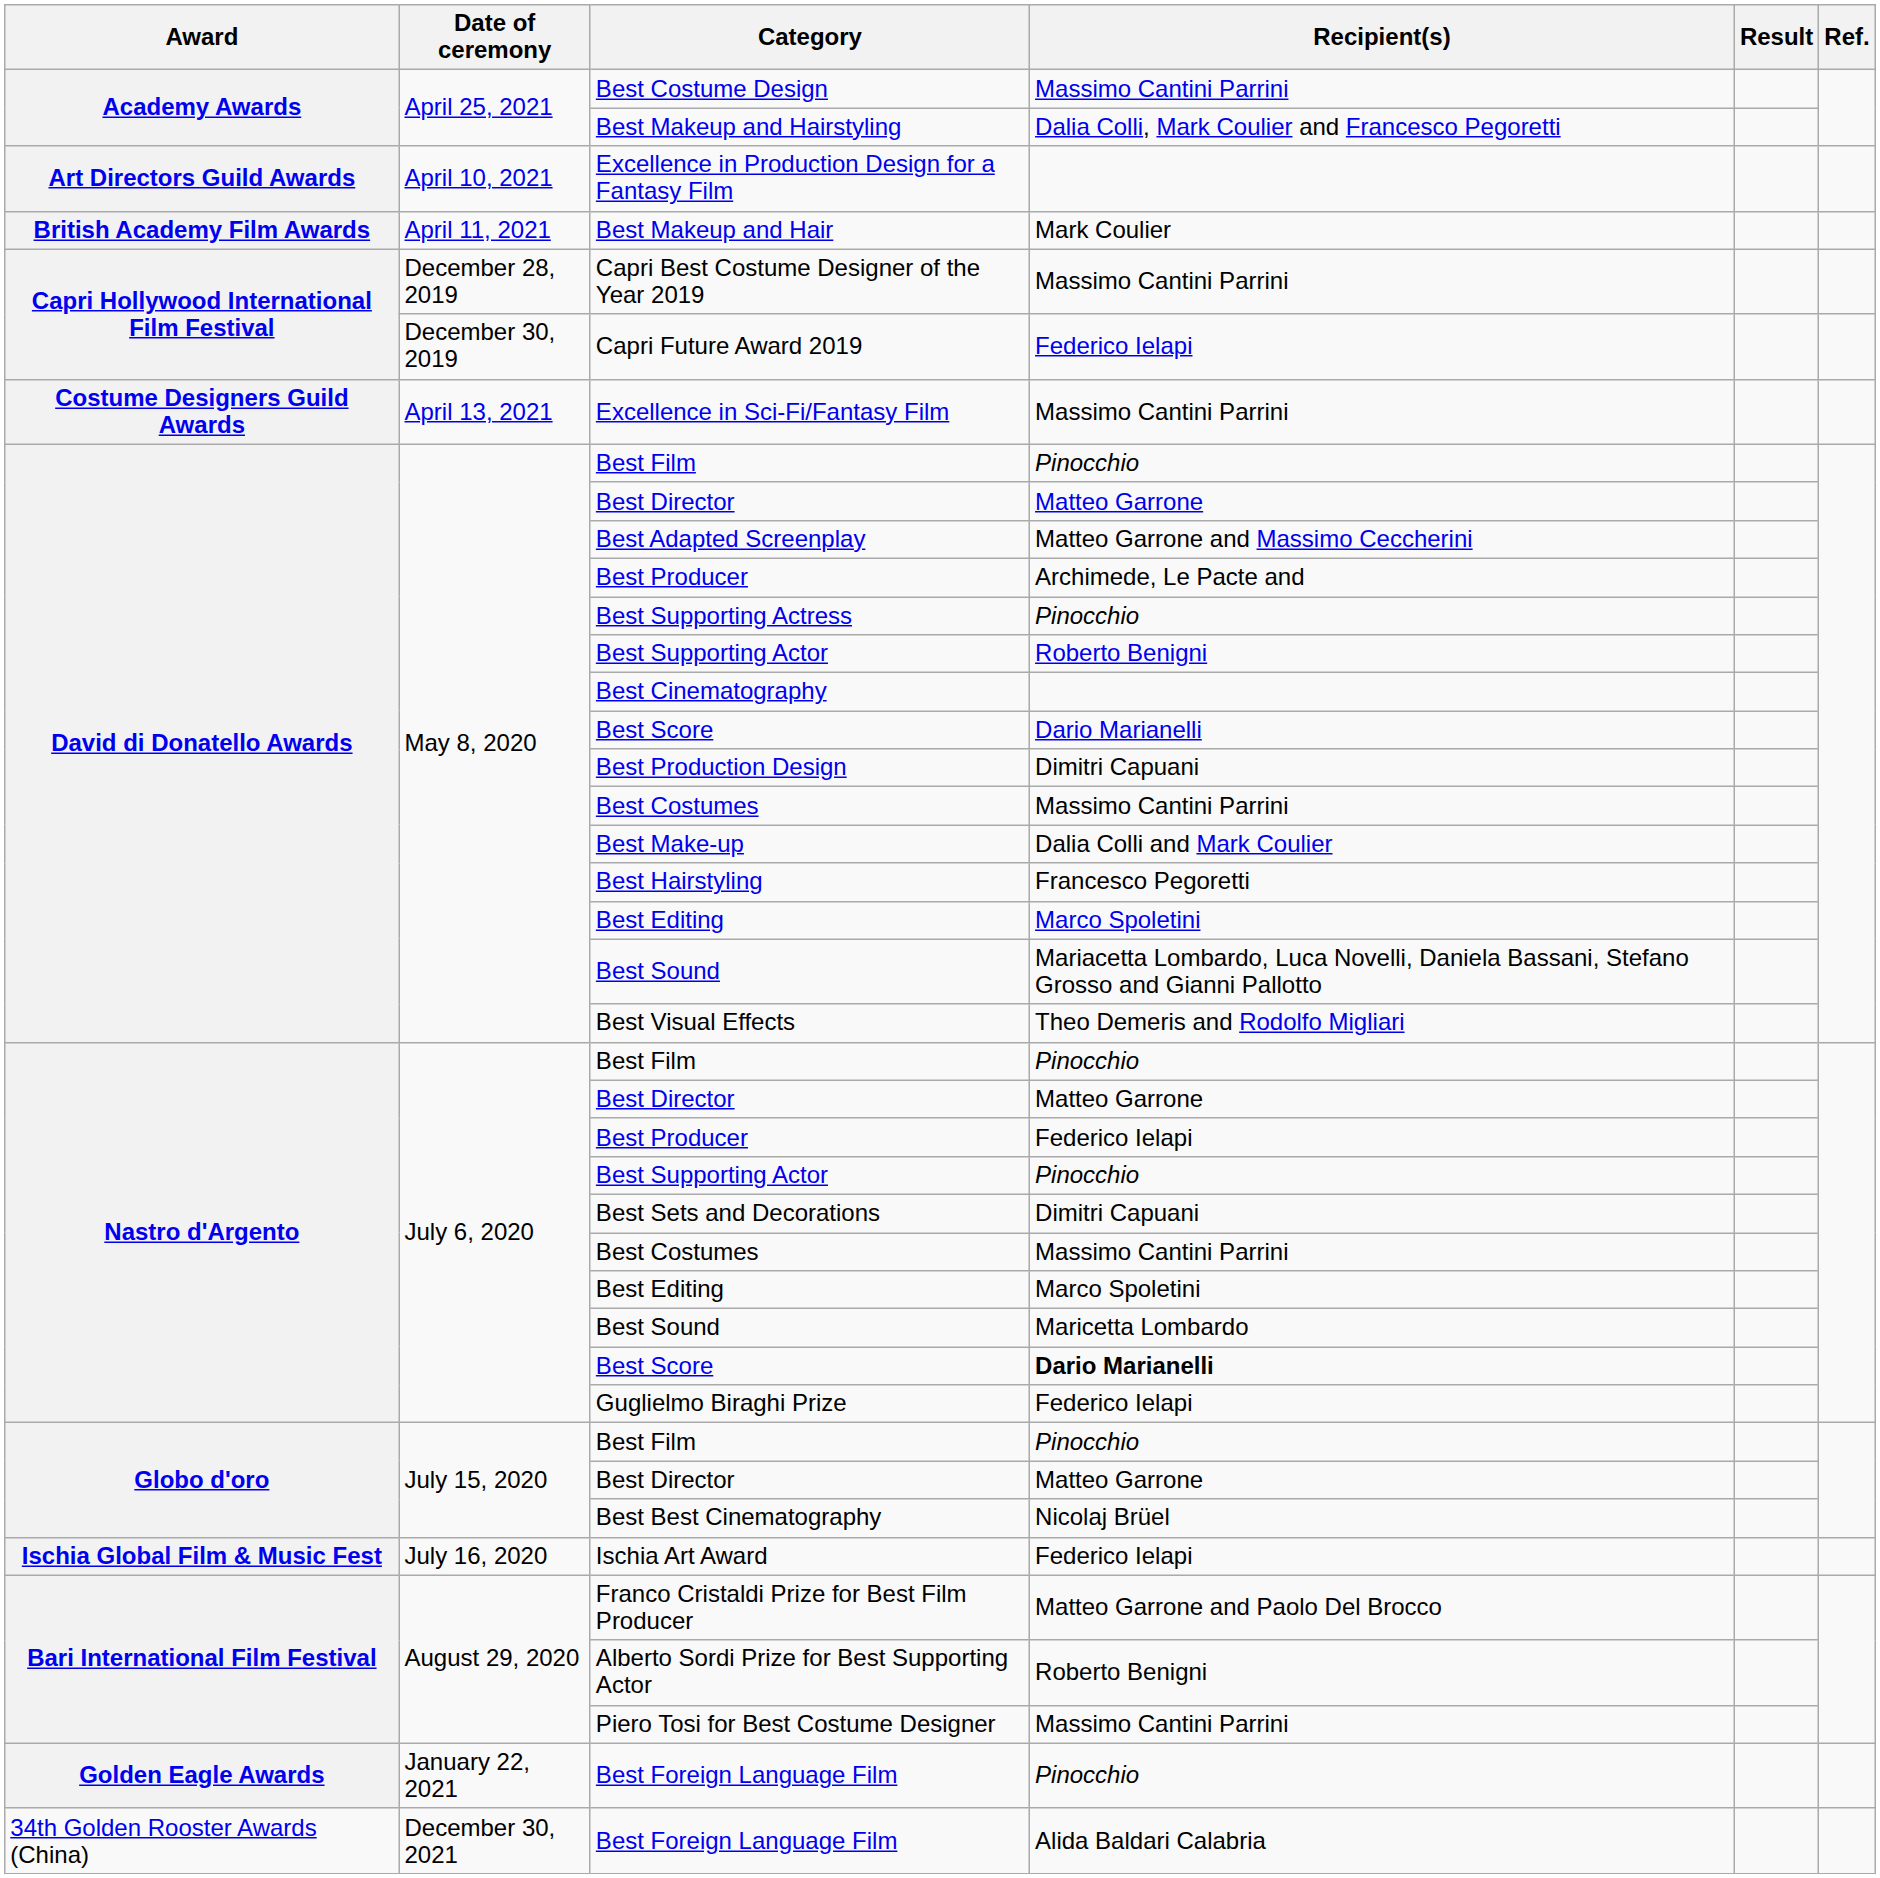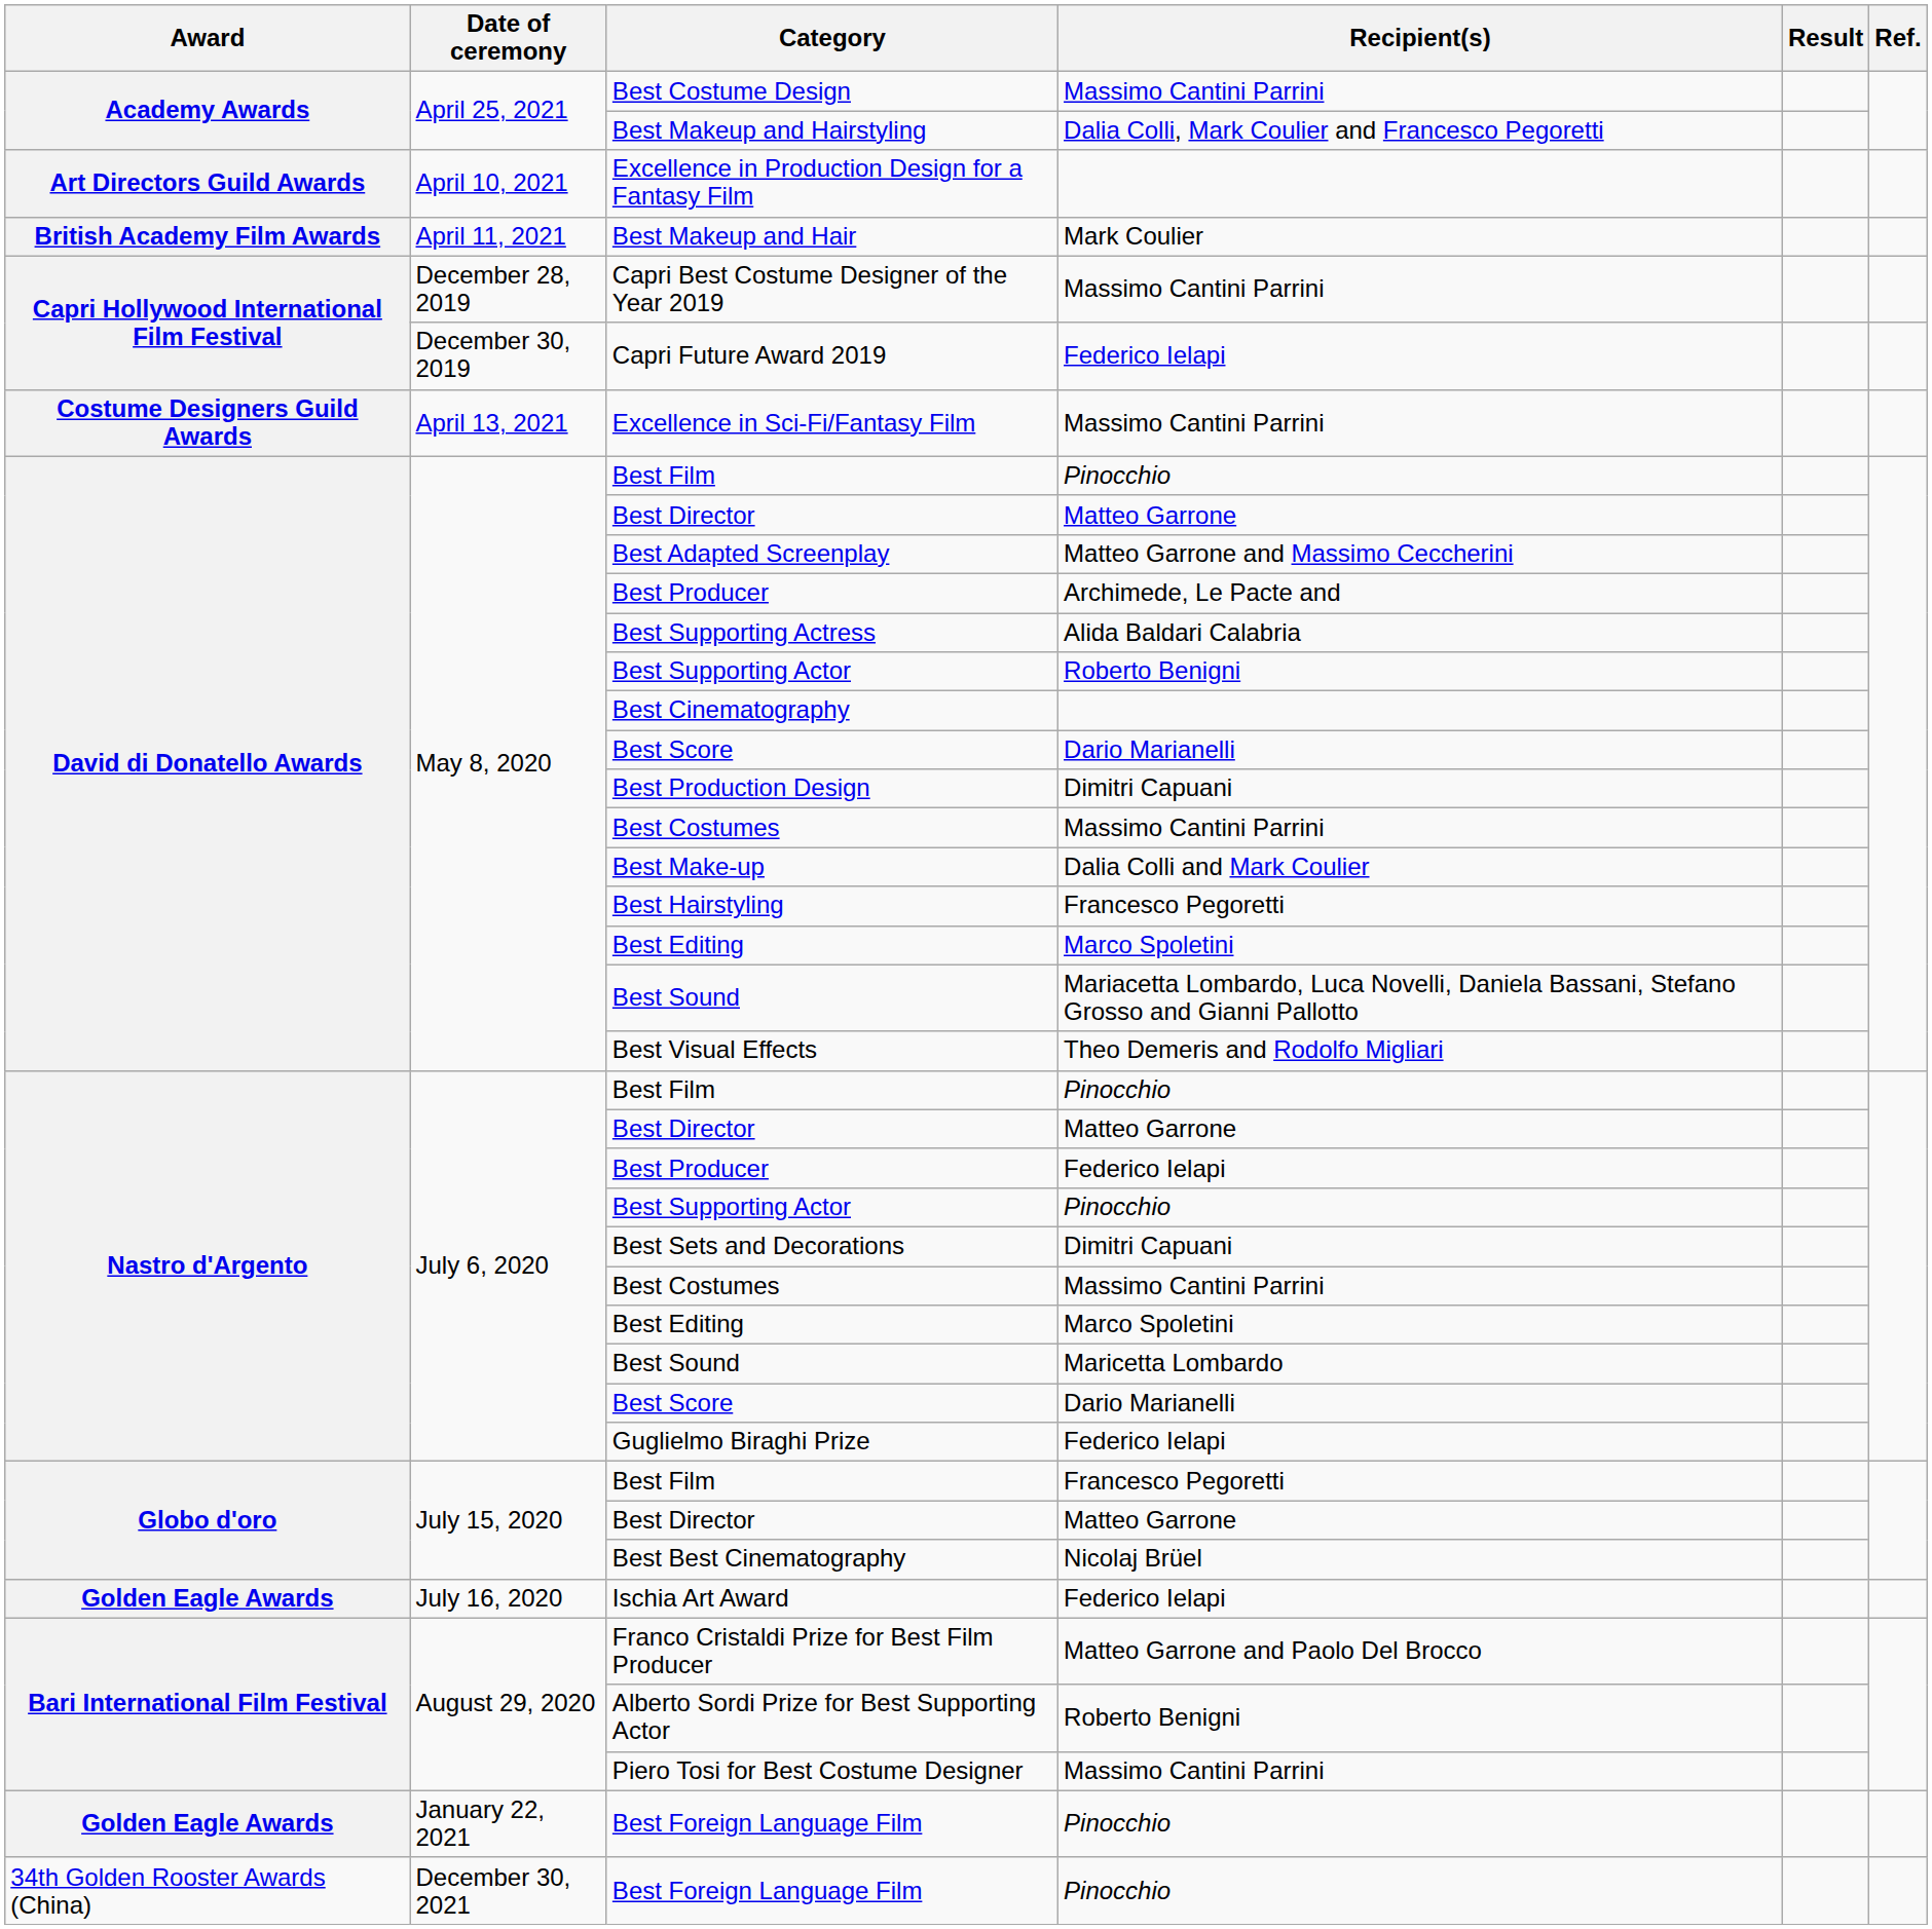Best Supporting Actress | Recipient(s): Pinocchio -> Alida Baldari Calabria
July 6, 2020 / Best Score | Recipient(s): bold -> normal
July 15, 2020 / Best Film | Recipient(s): Pinocchio -> Francesco Pegoretti
Ischia Art Award | Award: Ischia Global Film & Music Fest -> Golden Eagle Awards
December 30, 2021 / Best Foreign Language Film | Recipient(s): Alida Baldari Calabria -> Pinocchio
